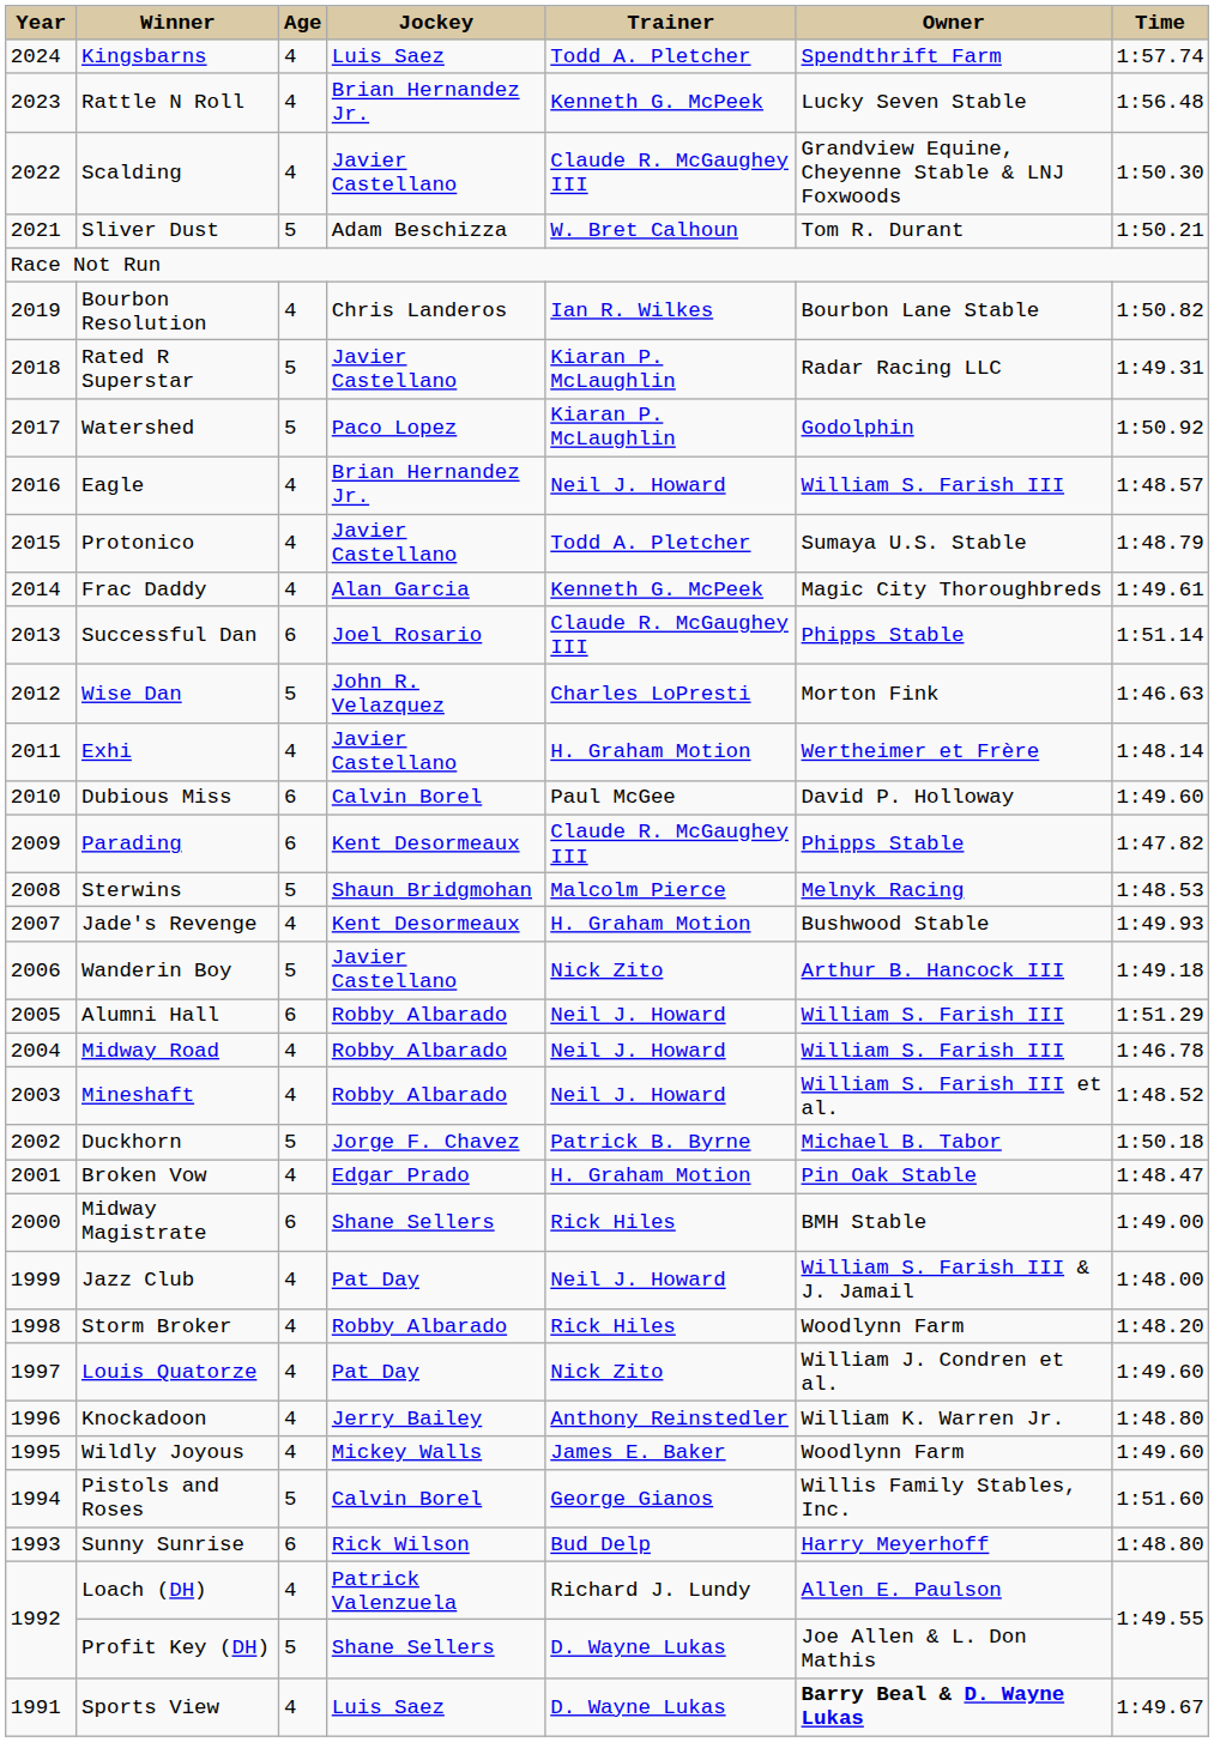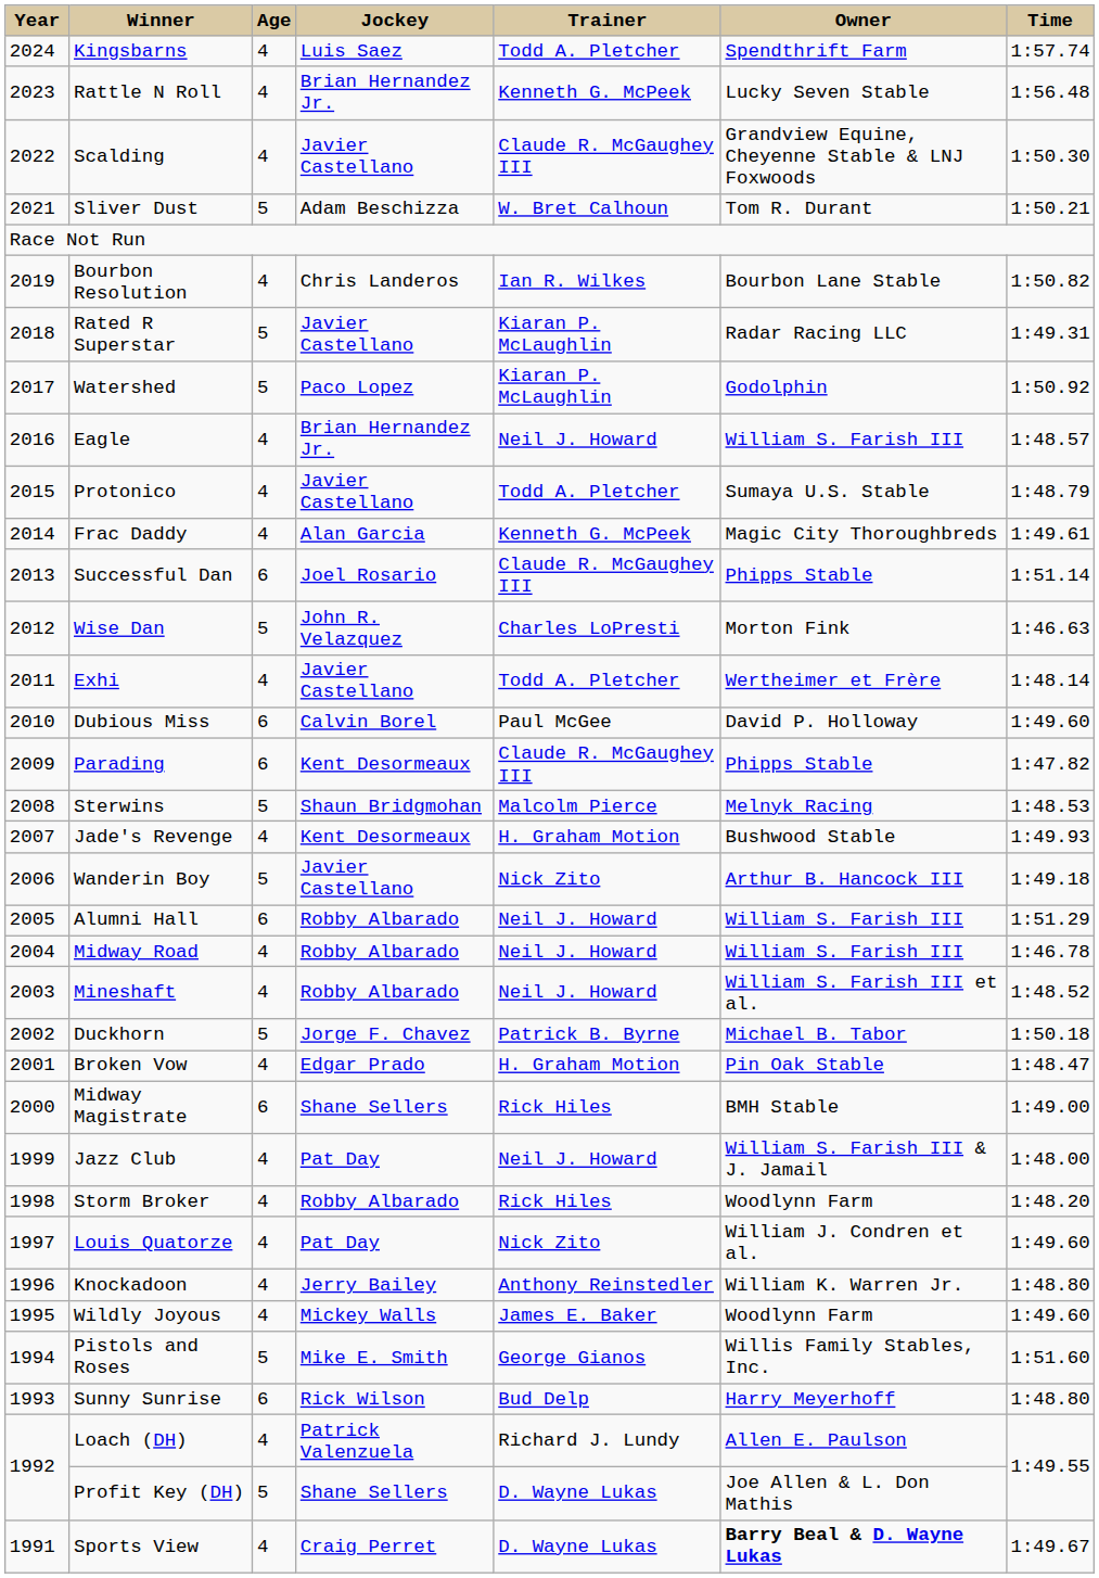Exhi | Trainer: H. Graham Motion -> Todd A. Pletcher
Pistols and Roses | Jockey: Calvin Borel -> Mike E. Smith
Sports View | Jockey: Luis Saez -> Craig Perret
